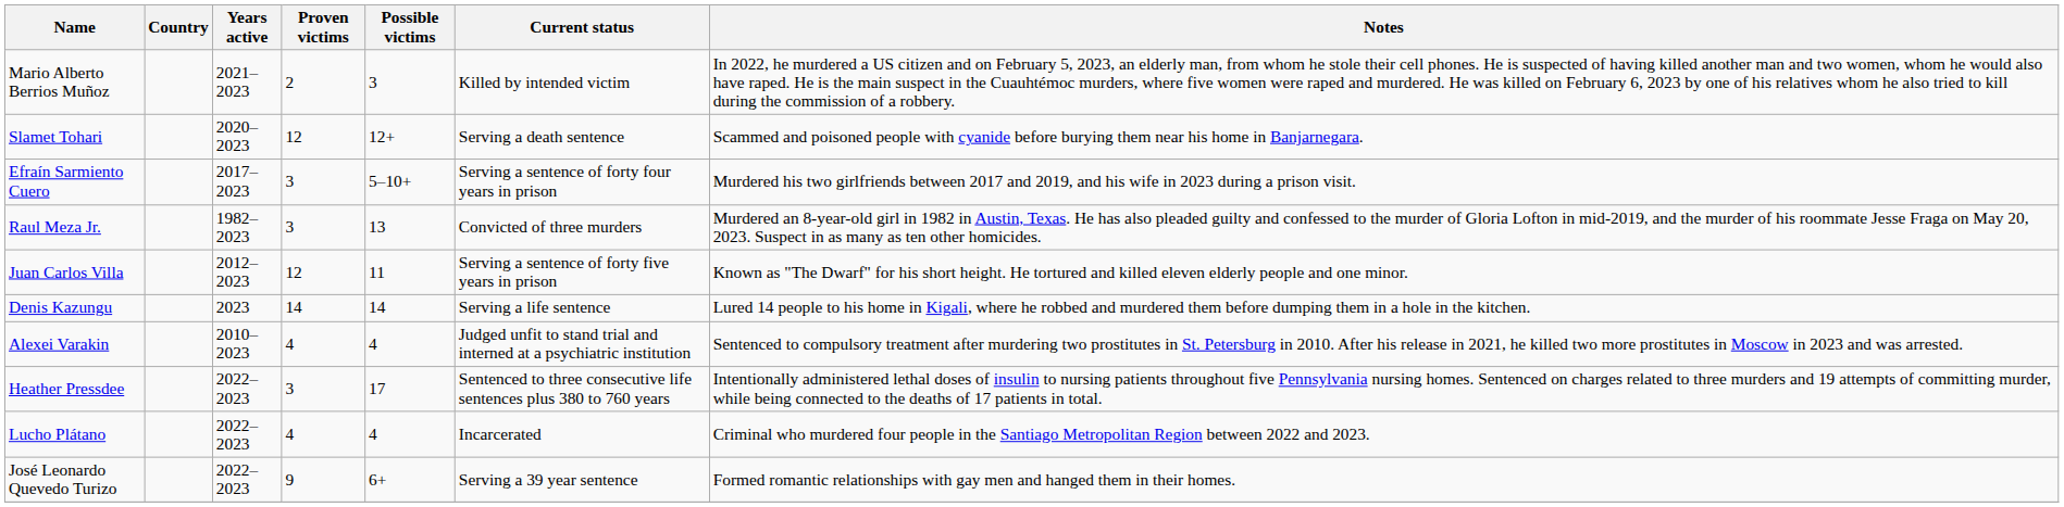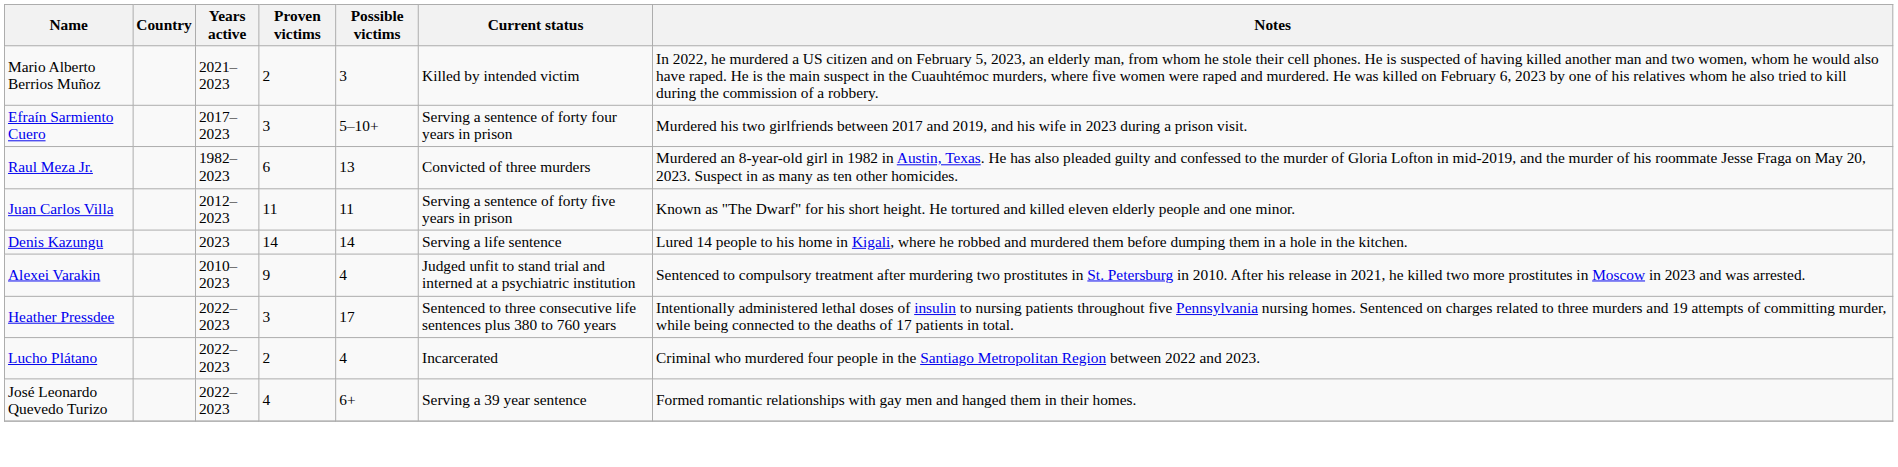- row: Slamet Tohari | 2020–2023 | 12 | 12+ | Serving a death sentence | Scammed and poisoned people with cyanide before burying them near his home in Banjarnegara.
Raul Meza Jr. | Proven victims: 3 -> 6
Juan Carlos Villa | Proven victims: 12 -> 11
Alexei Varakin | Proven victims: 4 -> 9
Lucho Plátano | Proven victims: 4 -> 2
José Leonardo Quevedo Turizo | Proven victims: 9 -> 4
